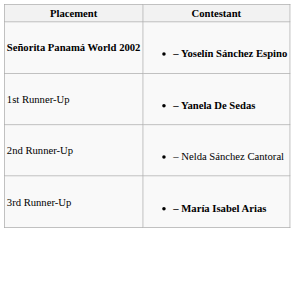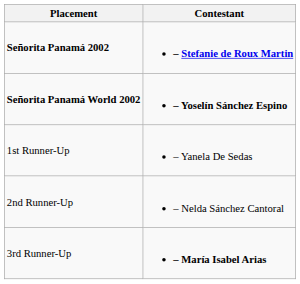+ row: Señorita Panamá 2002 | – Stefanie de Roux Martin
1st Runner-Up | Contestant: bold -> normal
